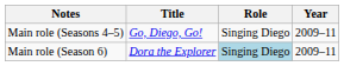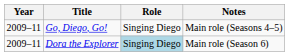columns swapped: Year <-> Notes
